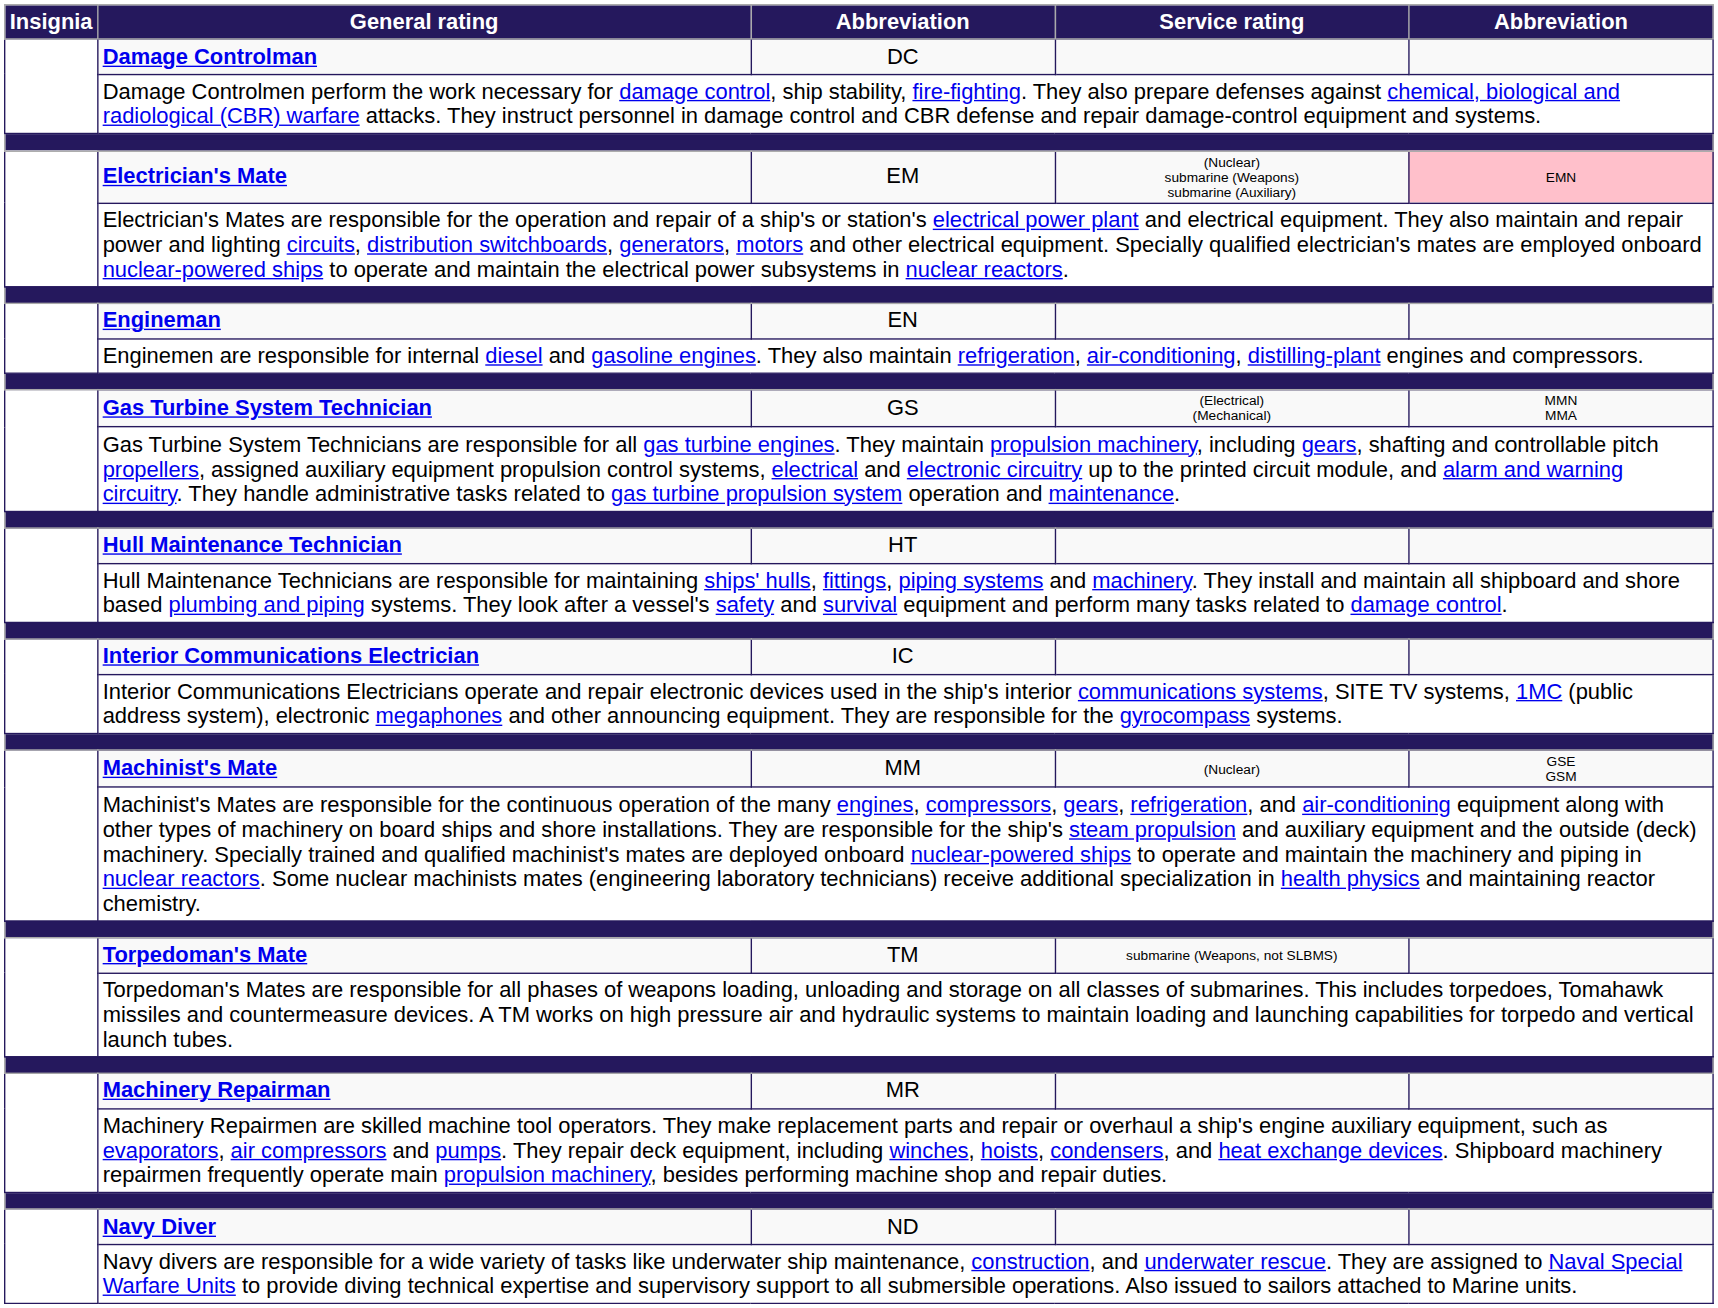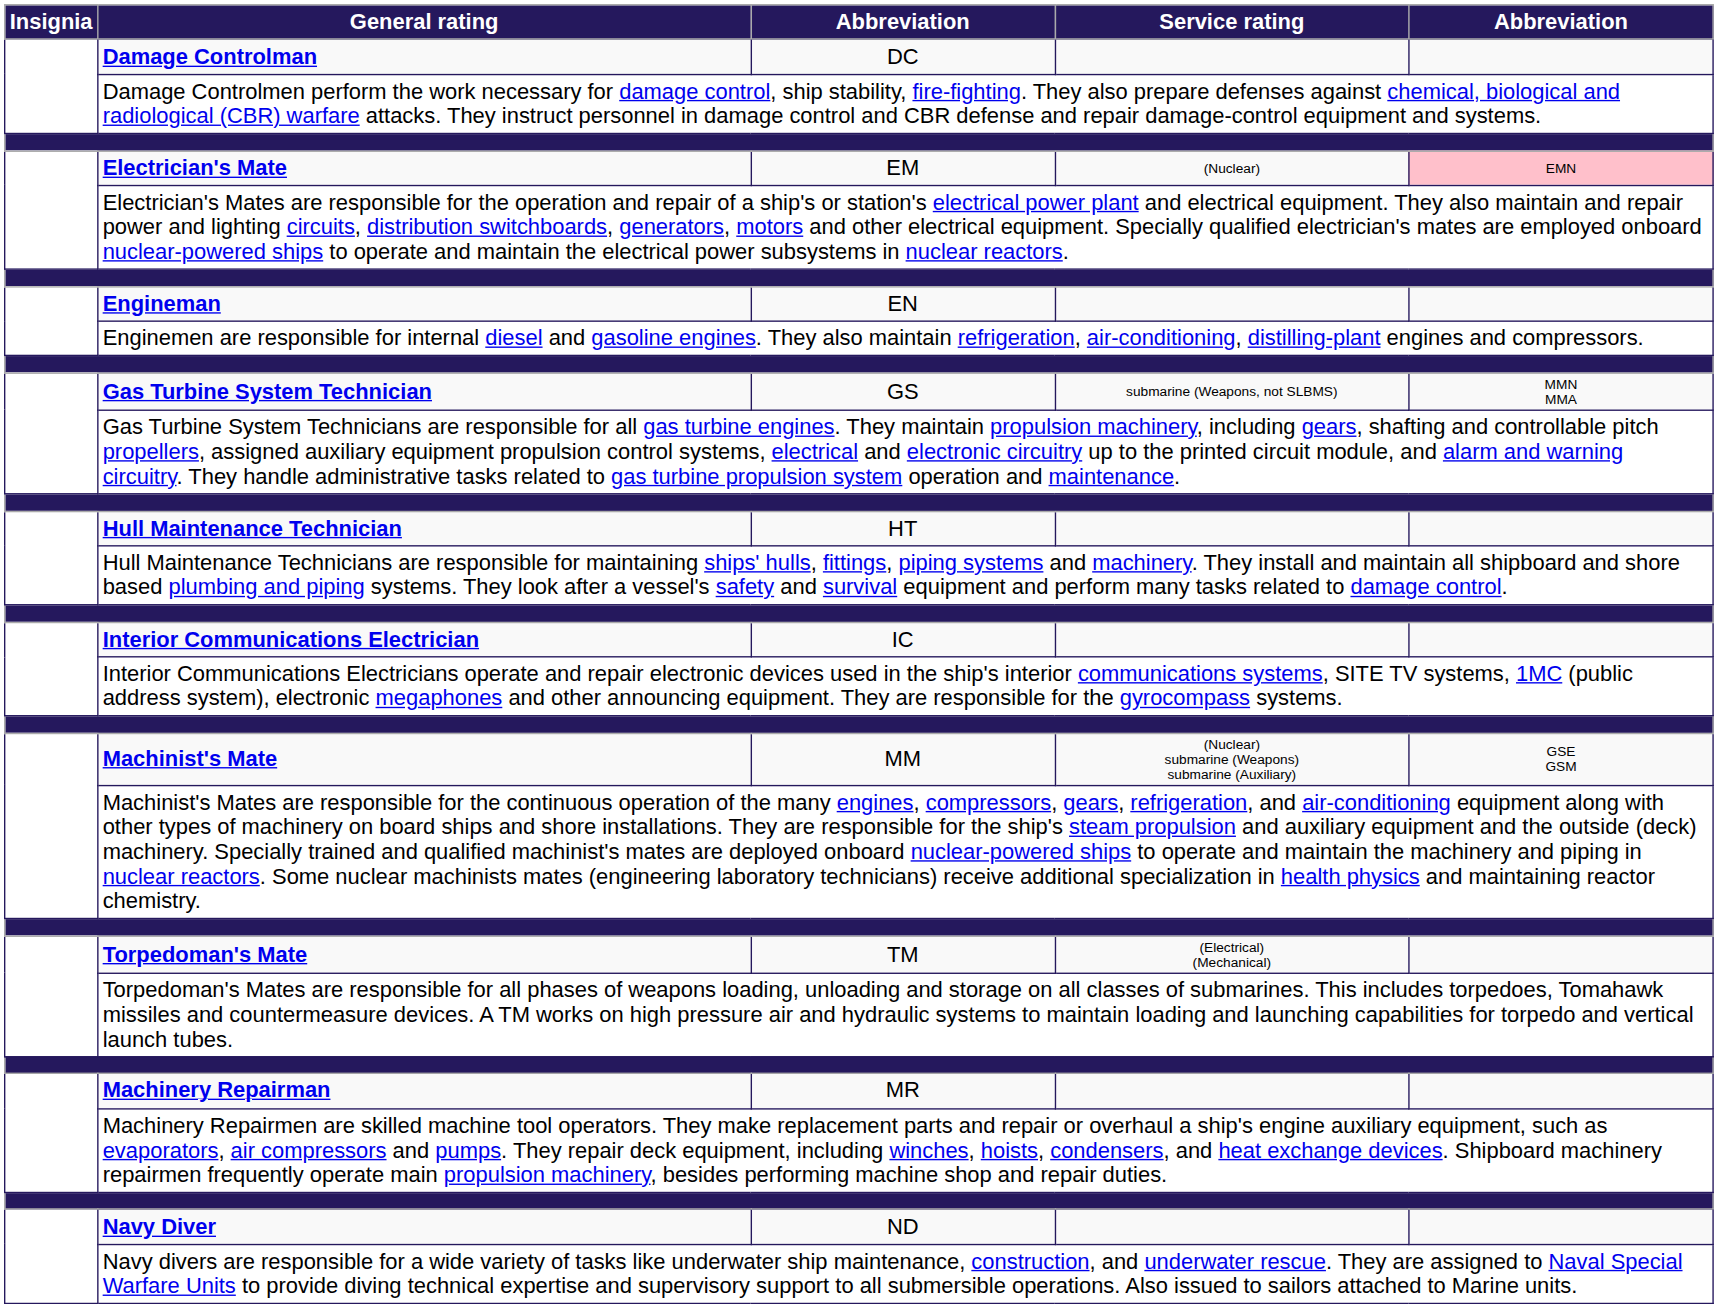Electrician's Mate | Service rating: (Nuclear) submarine (Weapons) submarine (Auxiliary) -> (Nuclear)
Gas Turbine System Technician | Service rating: (Electrical) (Mechanical) -> submarine (Weapons, not SLBMS)
Machinist's Mate | Service rating: (Nuclear) -> (Nuclear) submarine (Weapons) submarine (Auxiliary)
Torpedoman's Mate | Service rating: submarine (Weapons, not SLBMS) -> (Electrical) (Mechanical)
